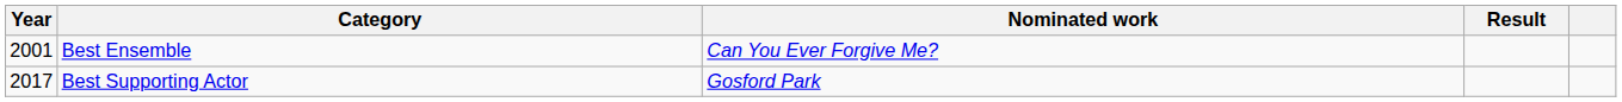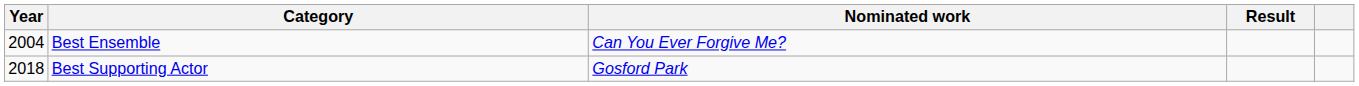Best Ensemble | Year: 2001 -> 2004
Best Supporting Actor | Year: 2017 -> 2018
